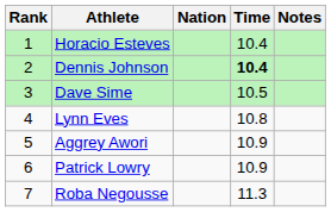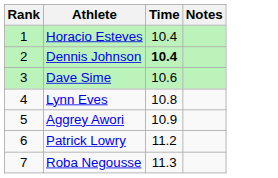- column: Nation
Dave Sime | Time: 10.5 -> 10.6
Patrick Lowry | Time: 10.9 -> 11.2
